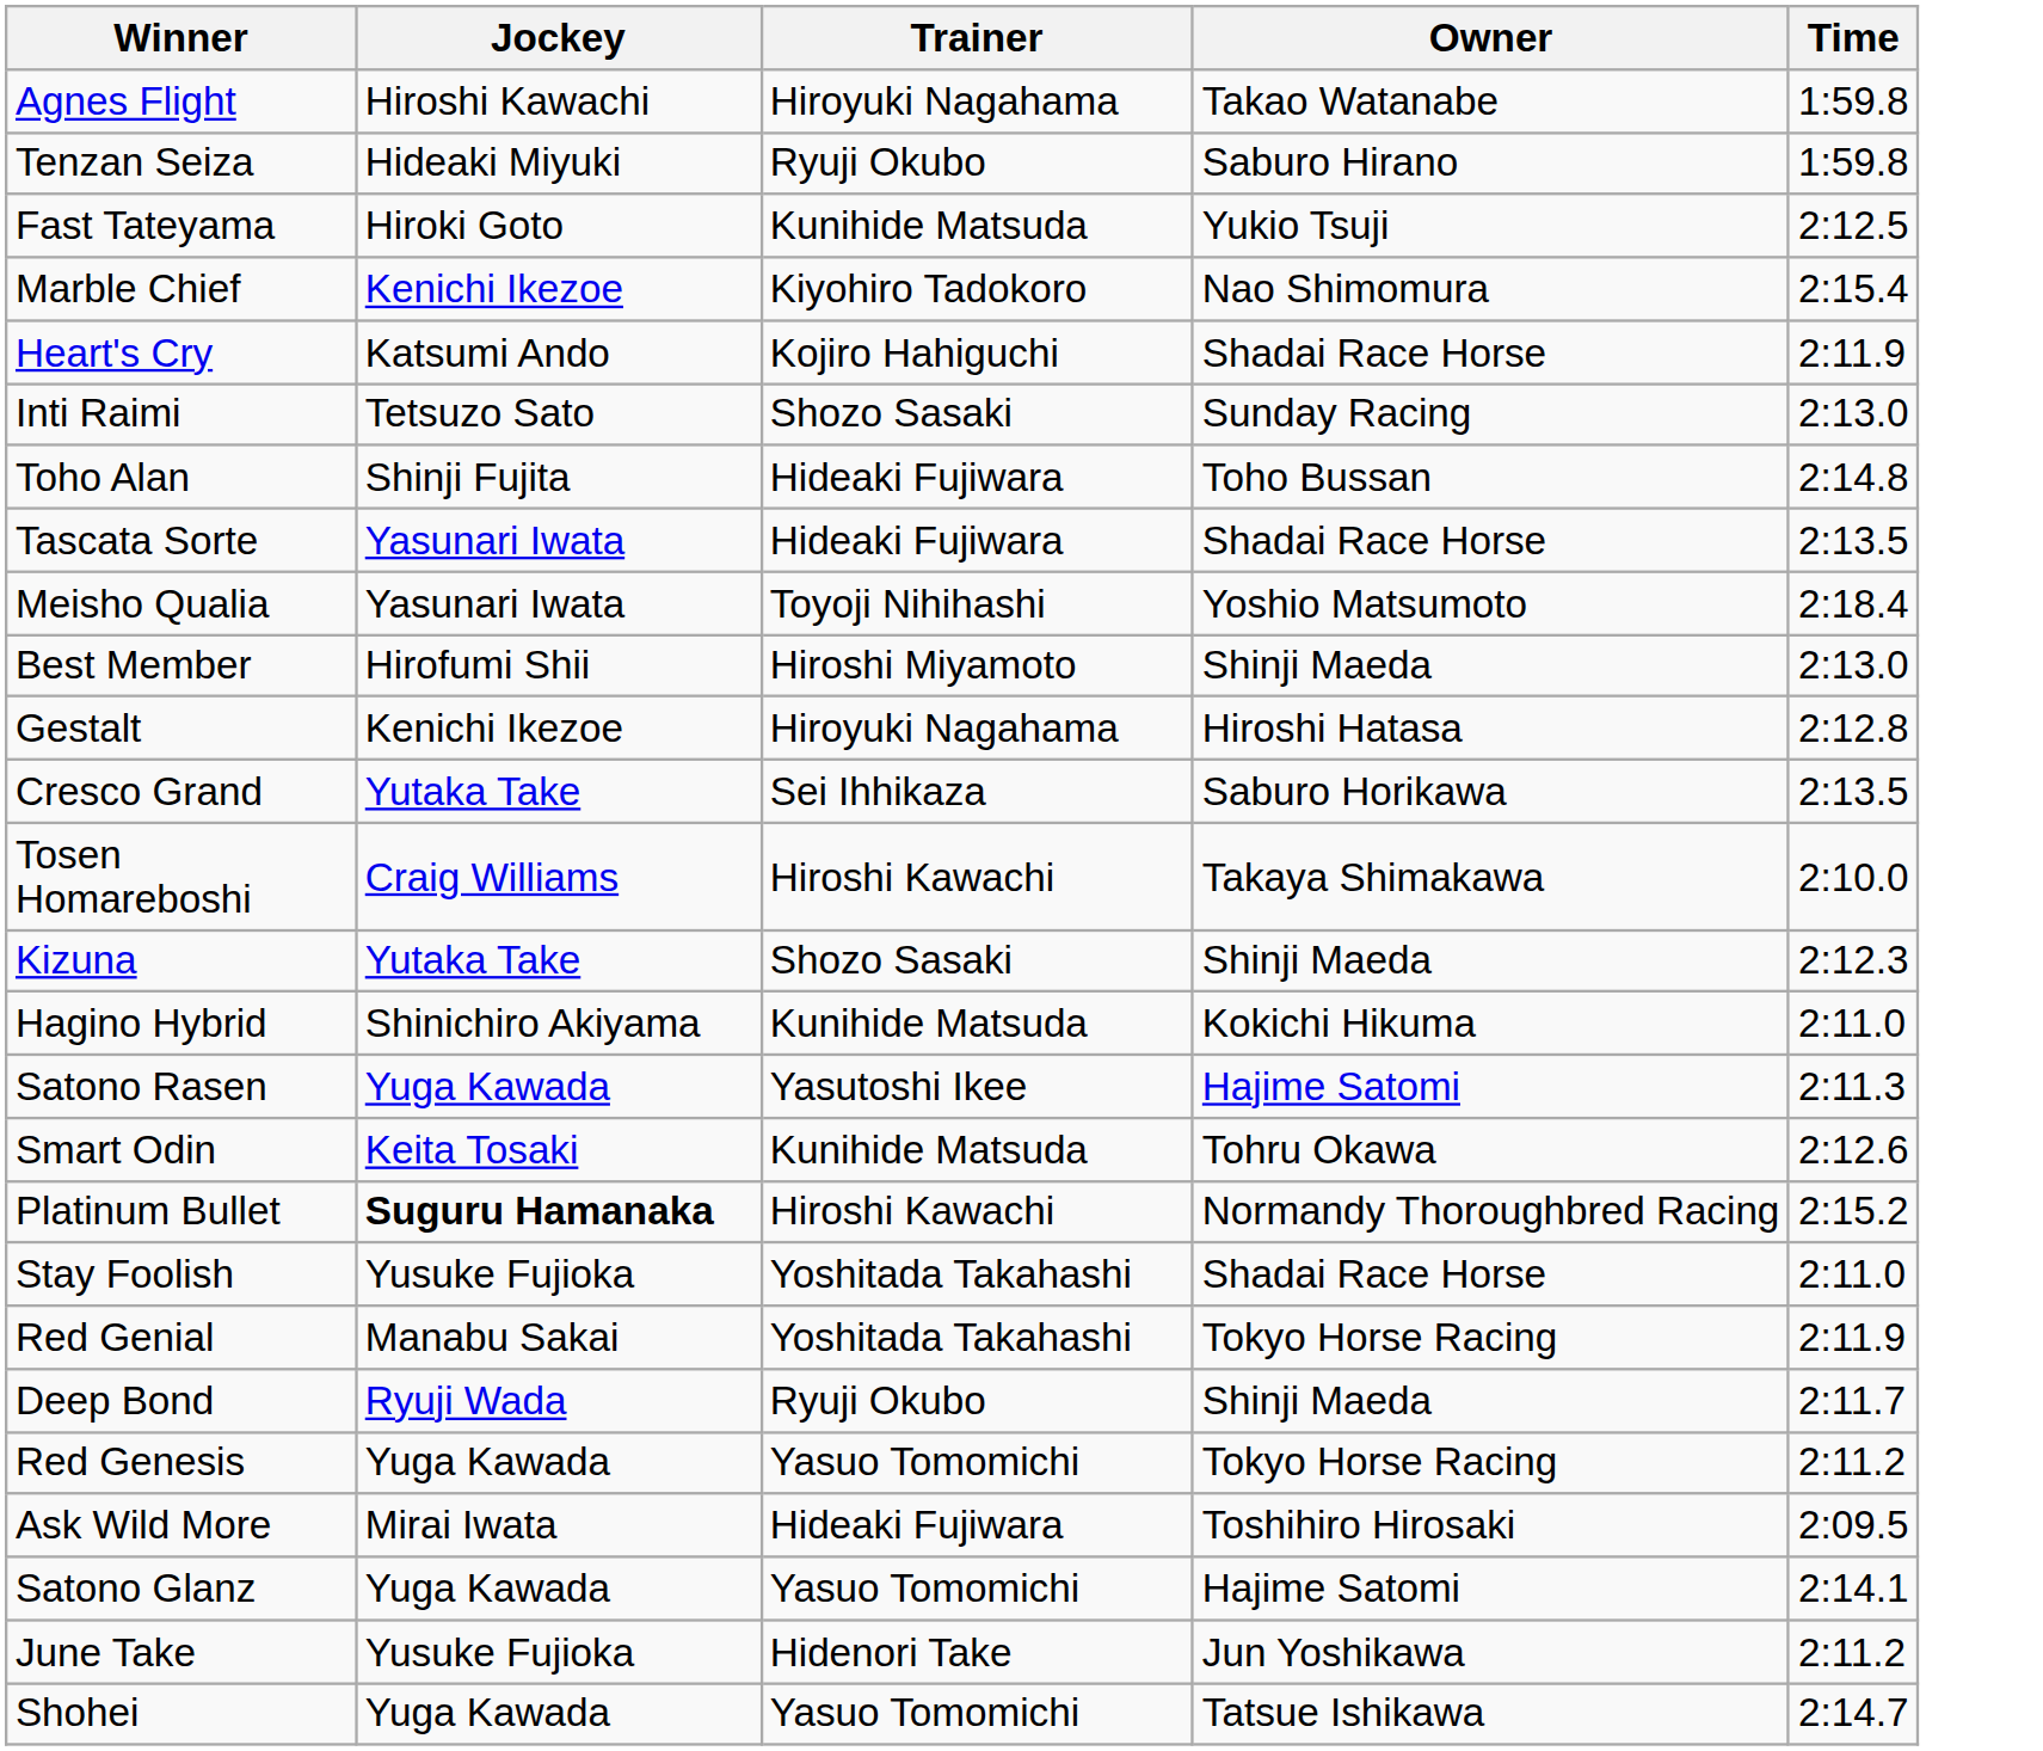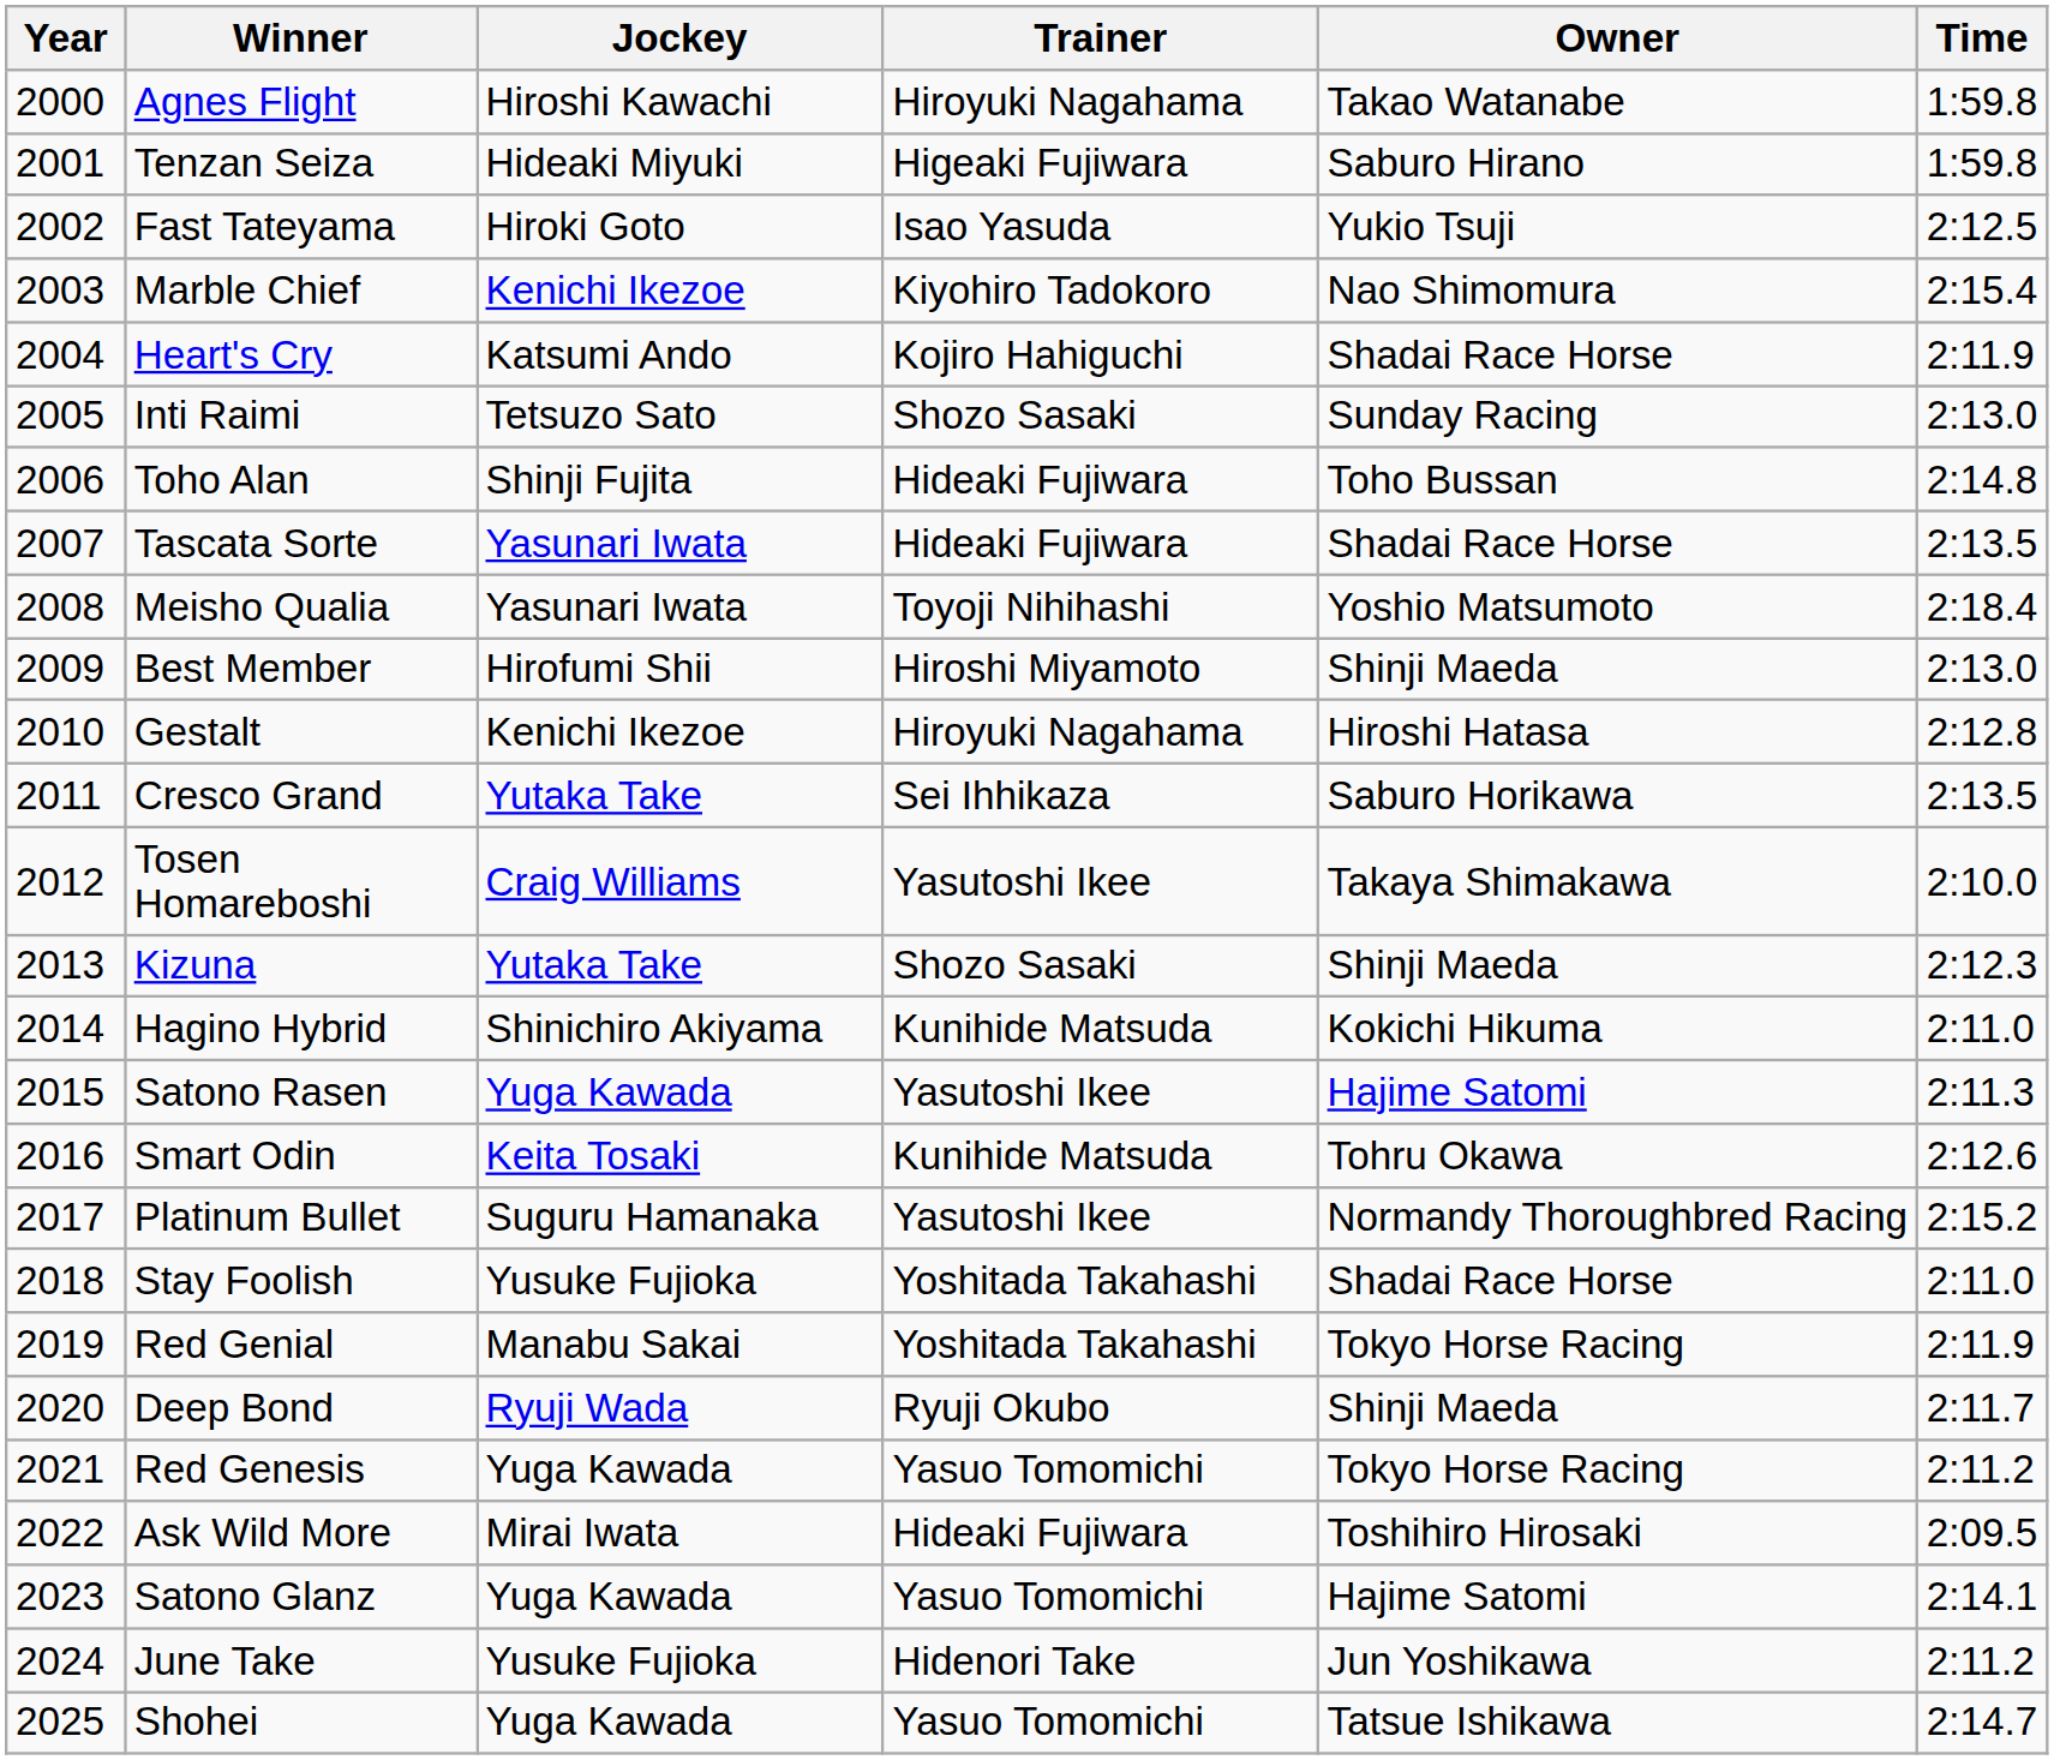+ column: Year | 2000 | 2001 | 2002 | 2003 | 2004 | 2005 | 2006 | 2007 | 2008 | 2009 | 2010 | 2011 | 2012 | 2013 | 2014 | 2015 | 2016 | 2017 | 2018 | 2019 | 2020 | 2021 | 2022 | 2023 | 2024 | 2025
Tenzan Seiza | Trainer: Ryuji Okubo -> Higeaki Fujiwara
Fast Tateyama | Trainer: Kunihide Matsuda -> Isao Yasuda
Tosen Homareboshi | Trainer: Hiroshi Kawachi -> Yasutoshi Ikee
Platinum Bullet | Jockey: bold -> normal
Platinum Bullet | Trainer: Hiroshi Kawachi -> Yasutoshi Ikee
